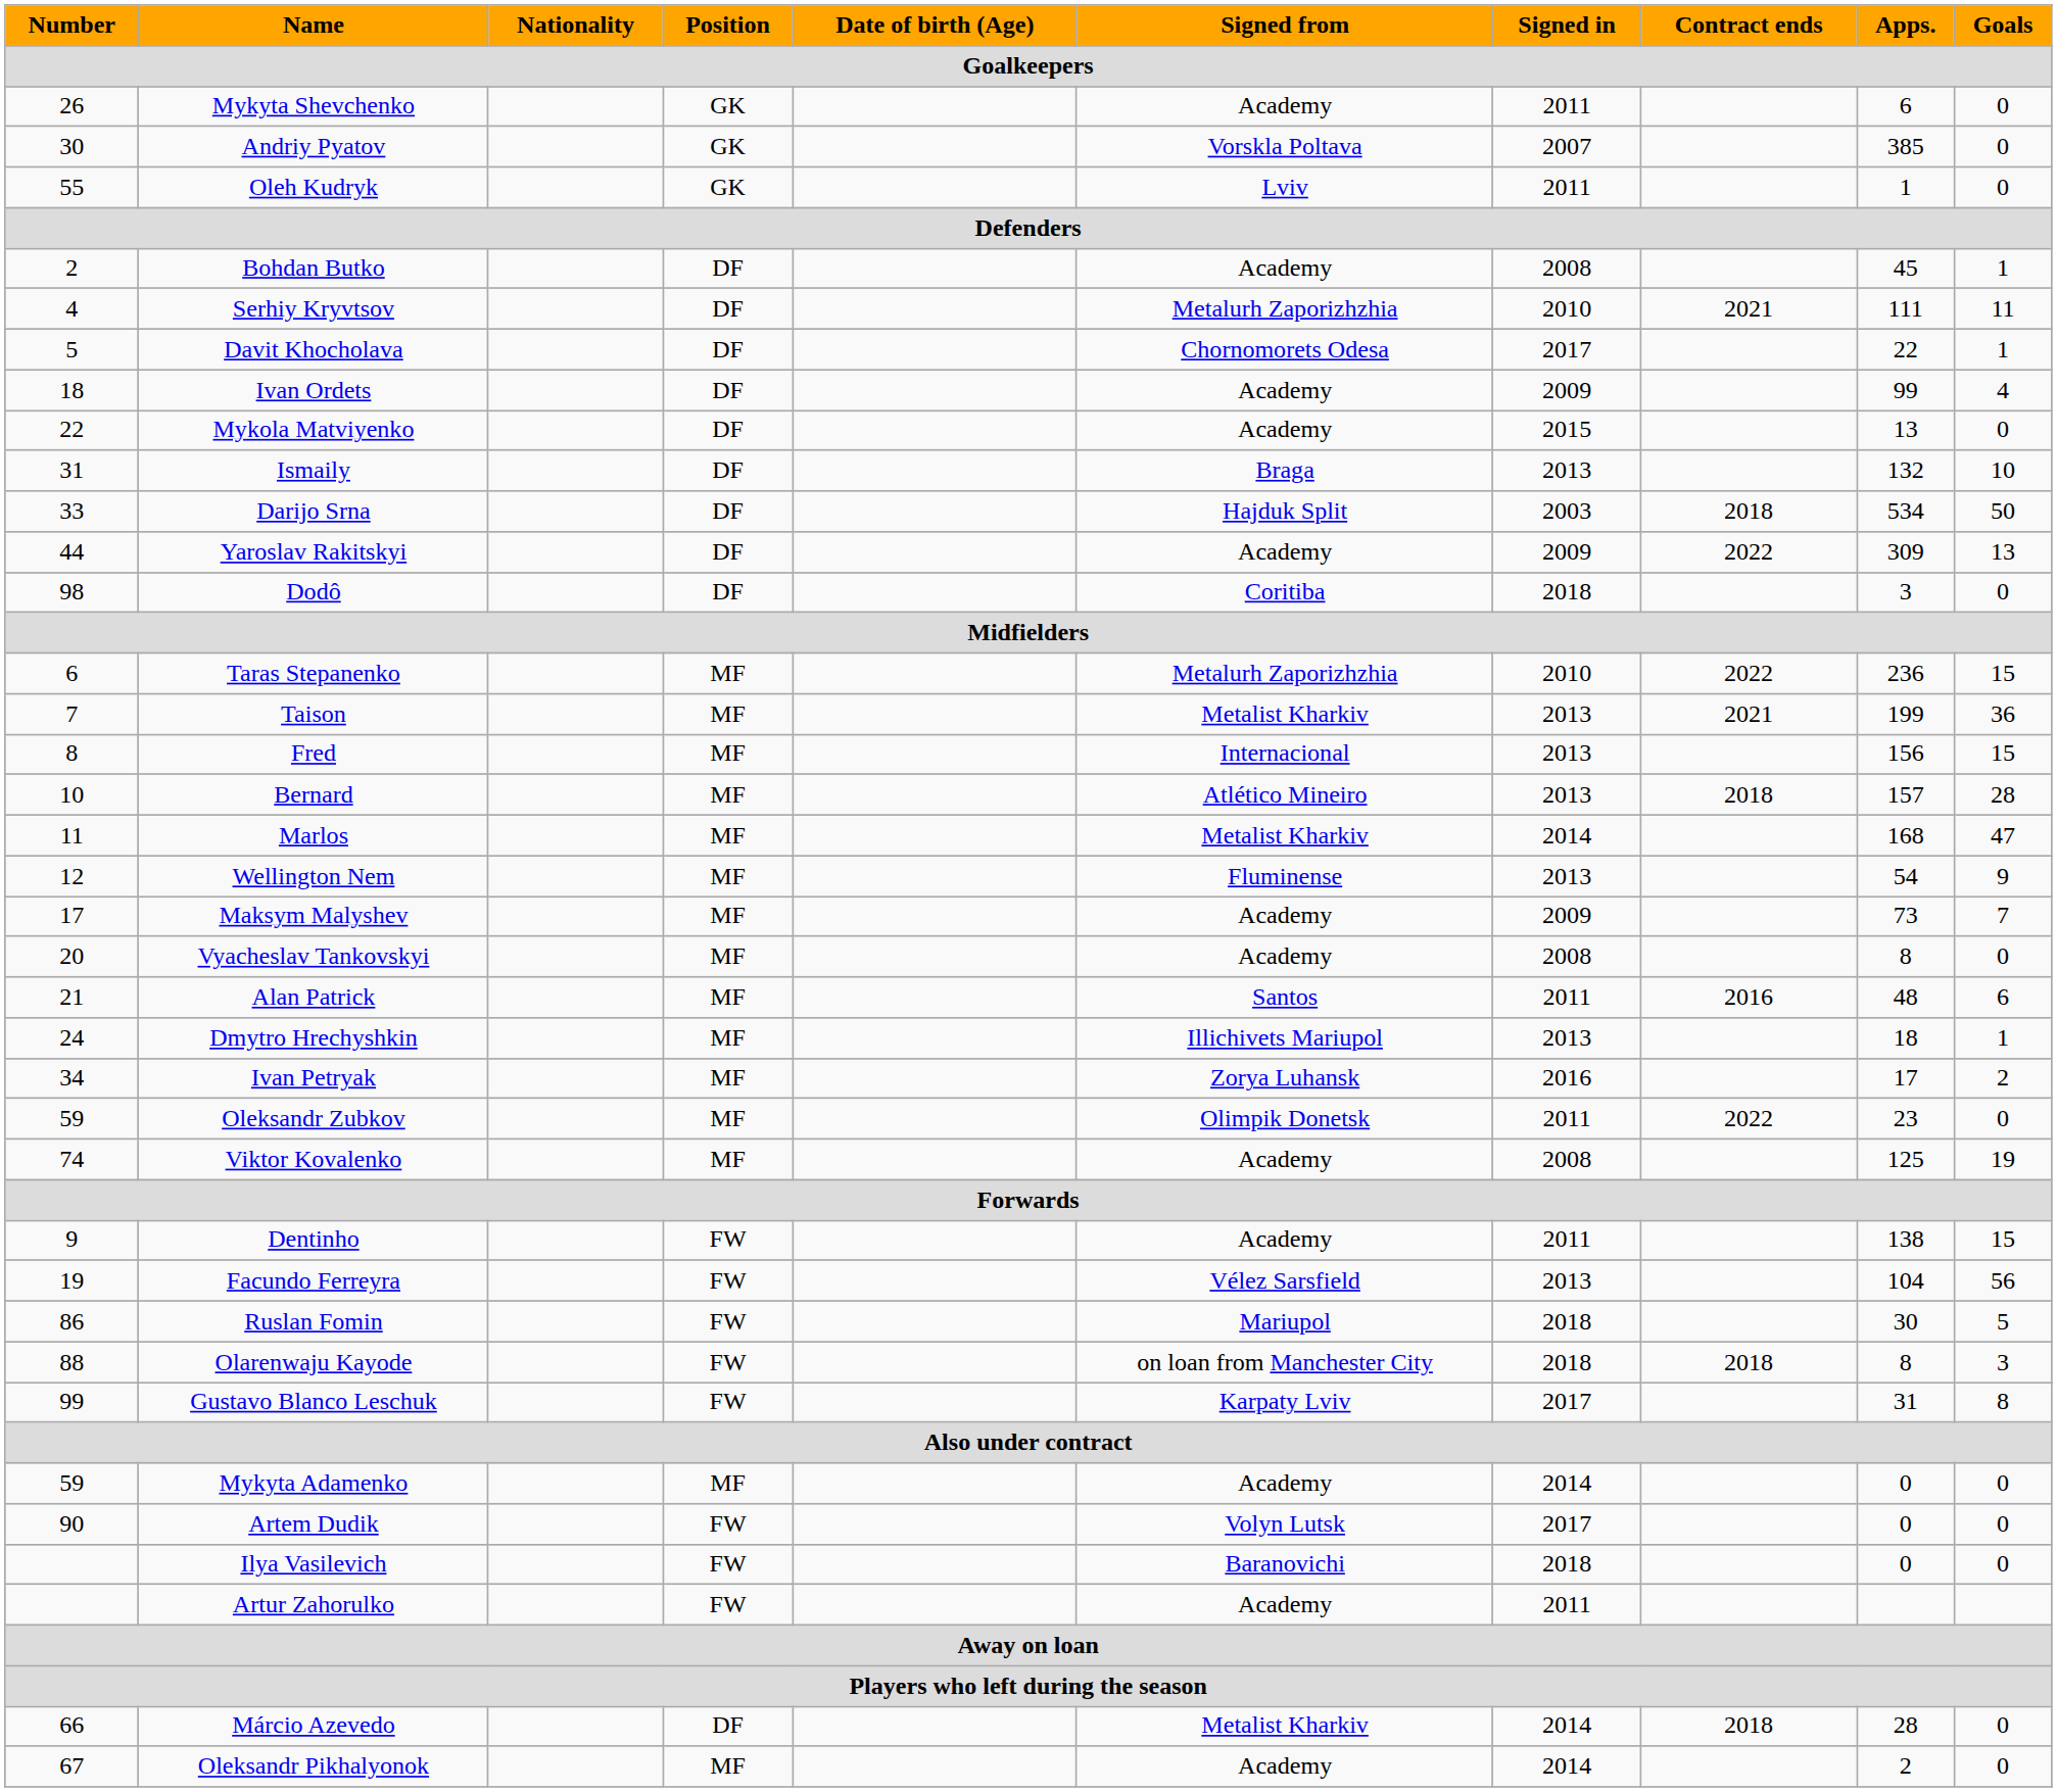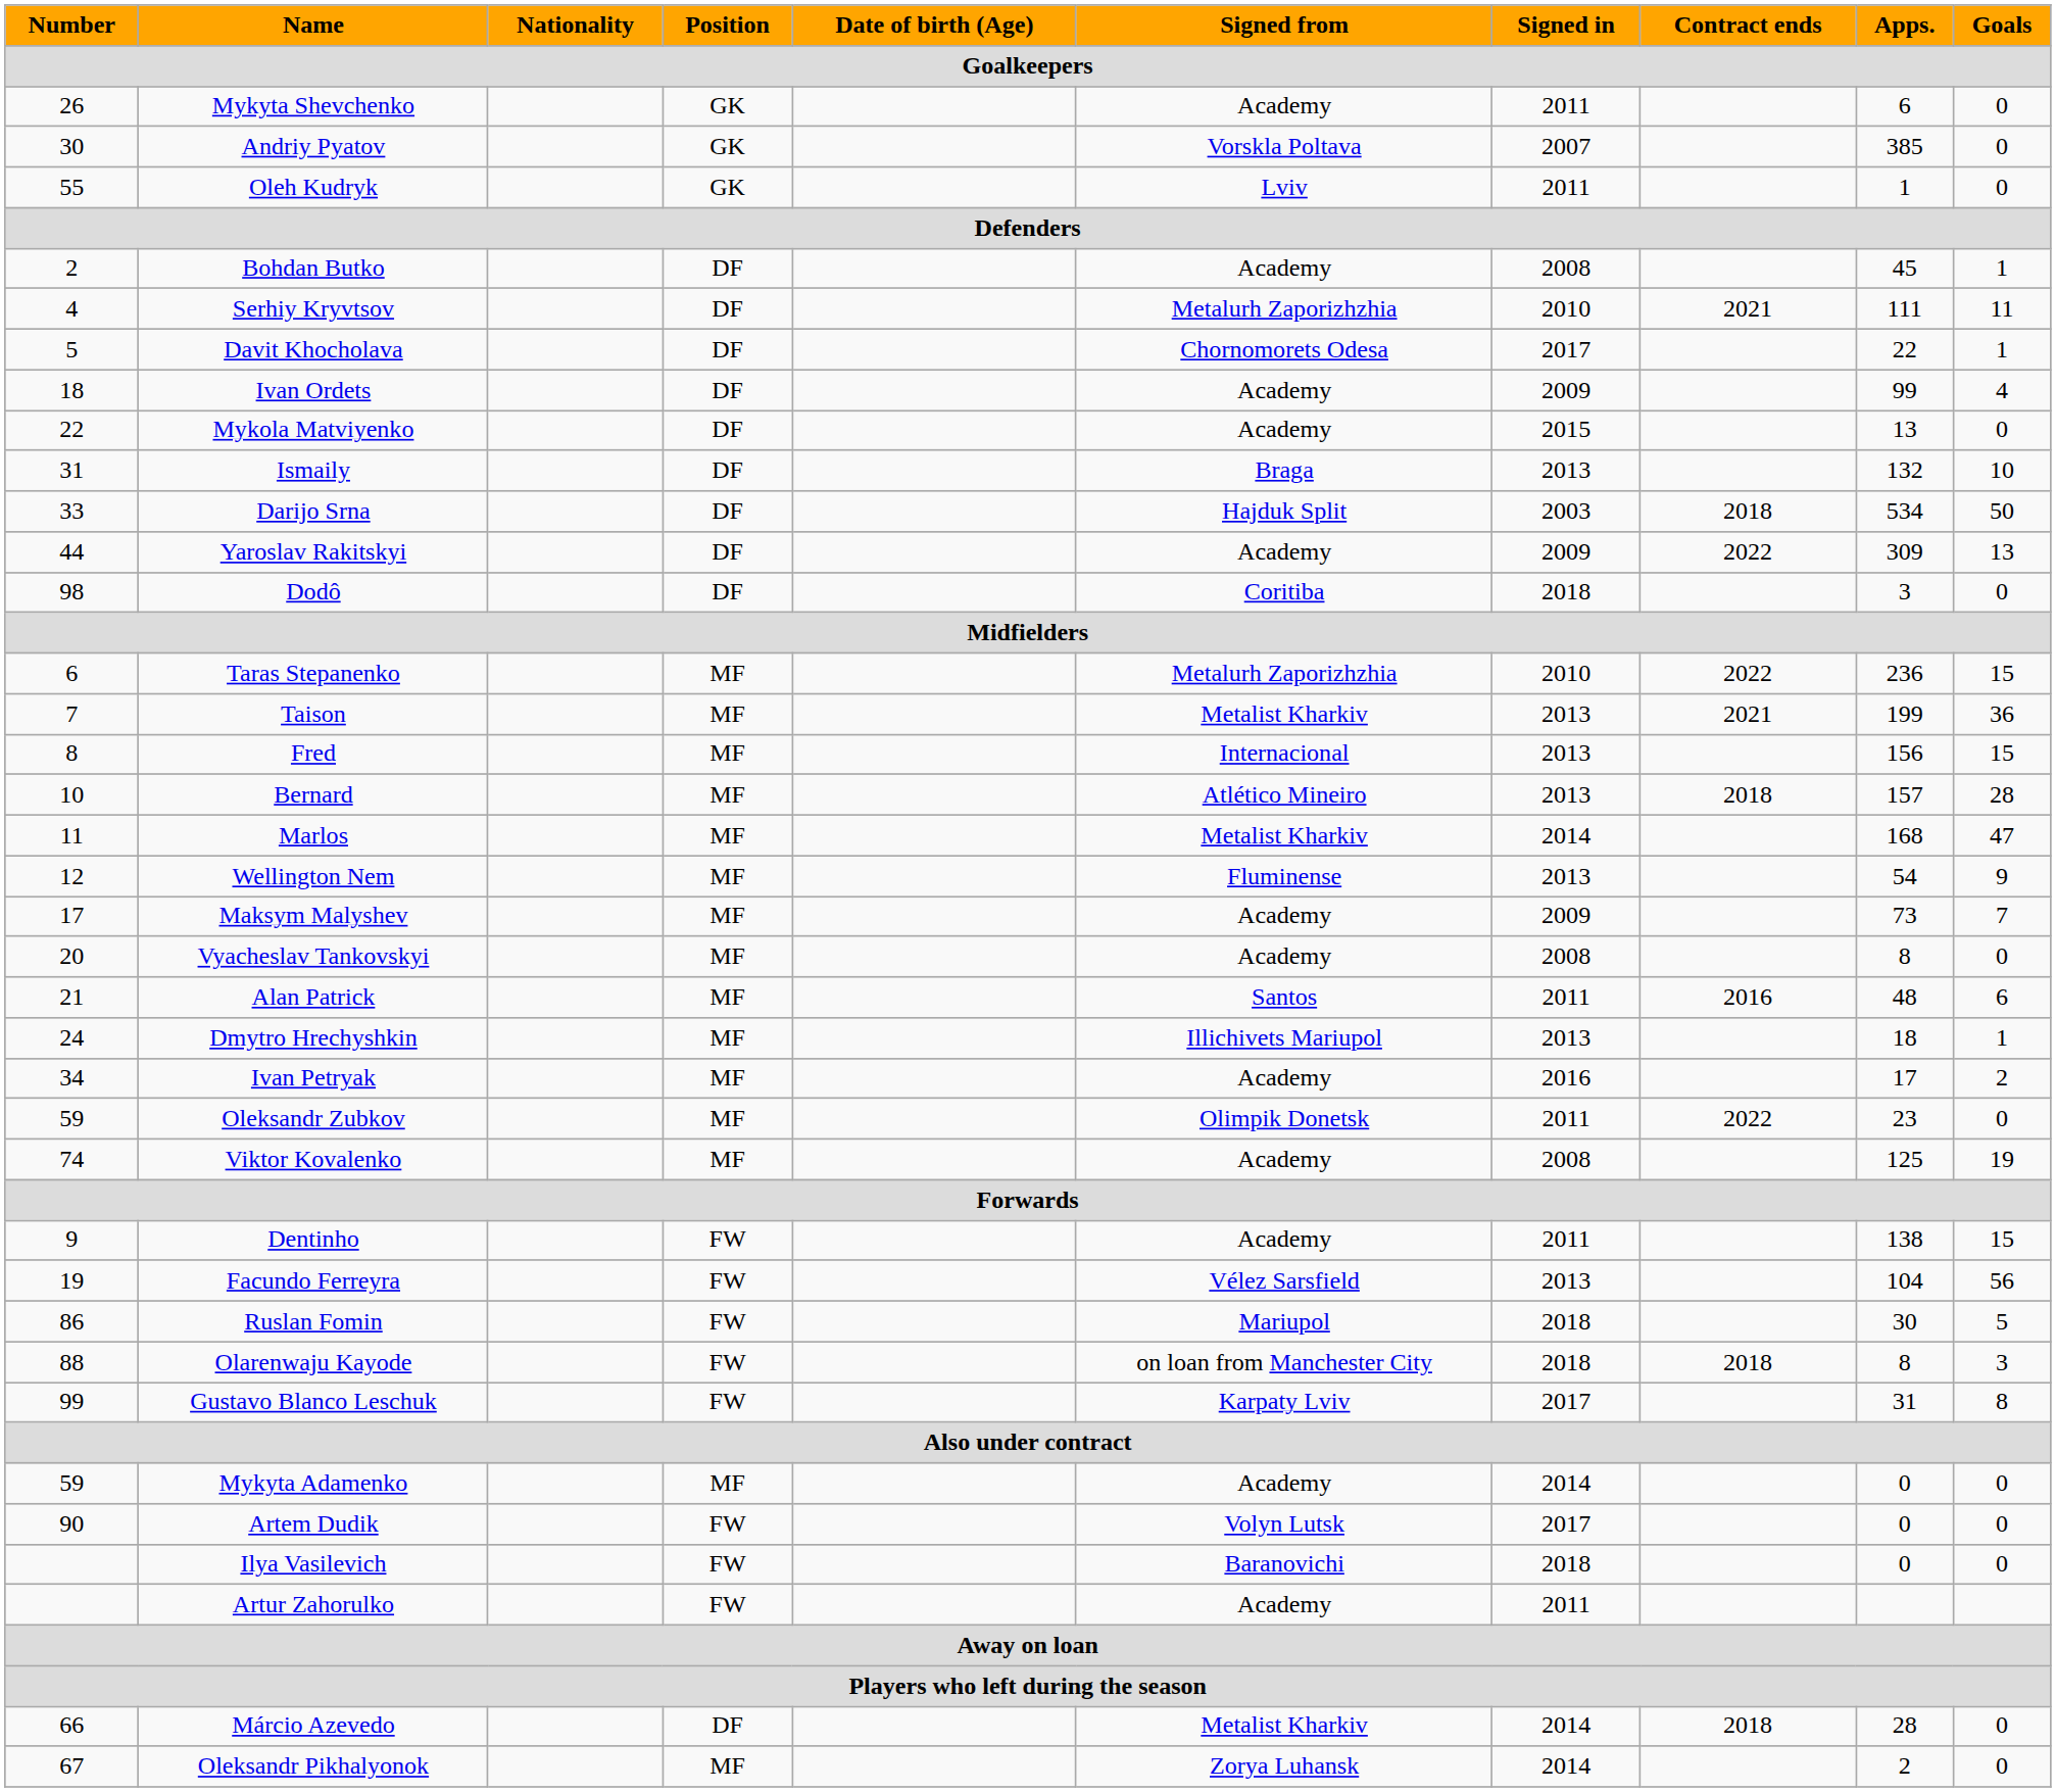Ivan Petryak | Signed from: Zorya Luhansk -> Academy
Oleksandr Pikhalyonok | Signed from: Academy -> Zorya Luhansk
